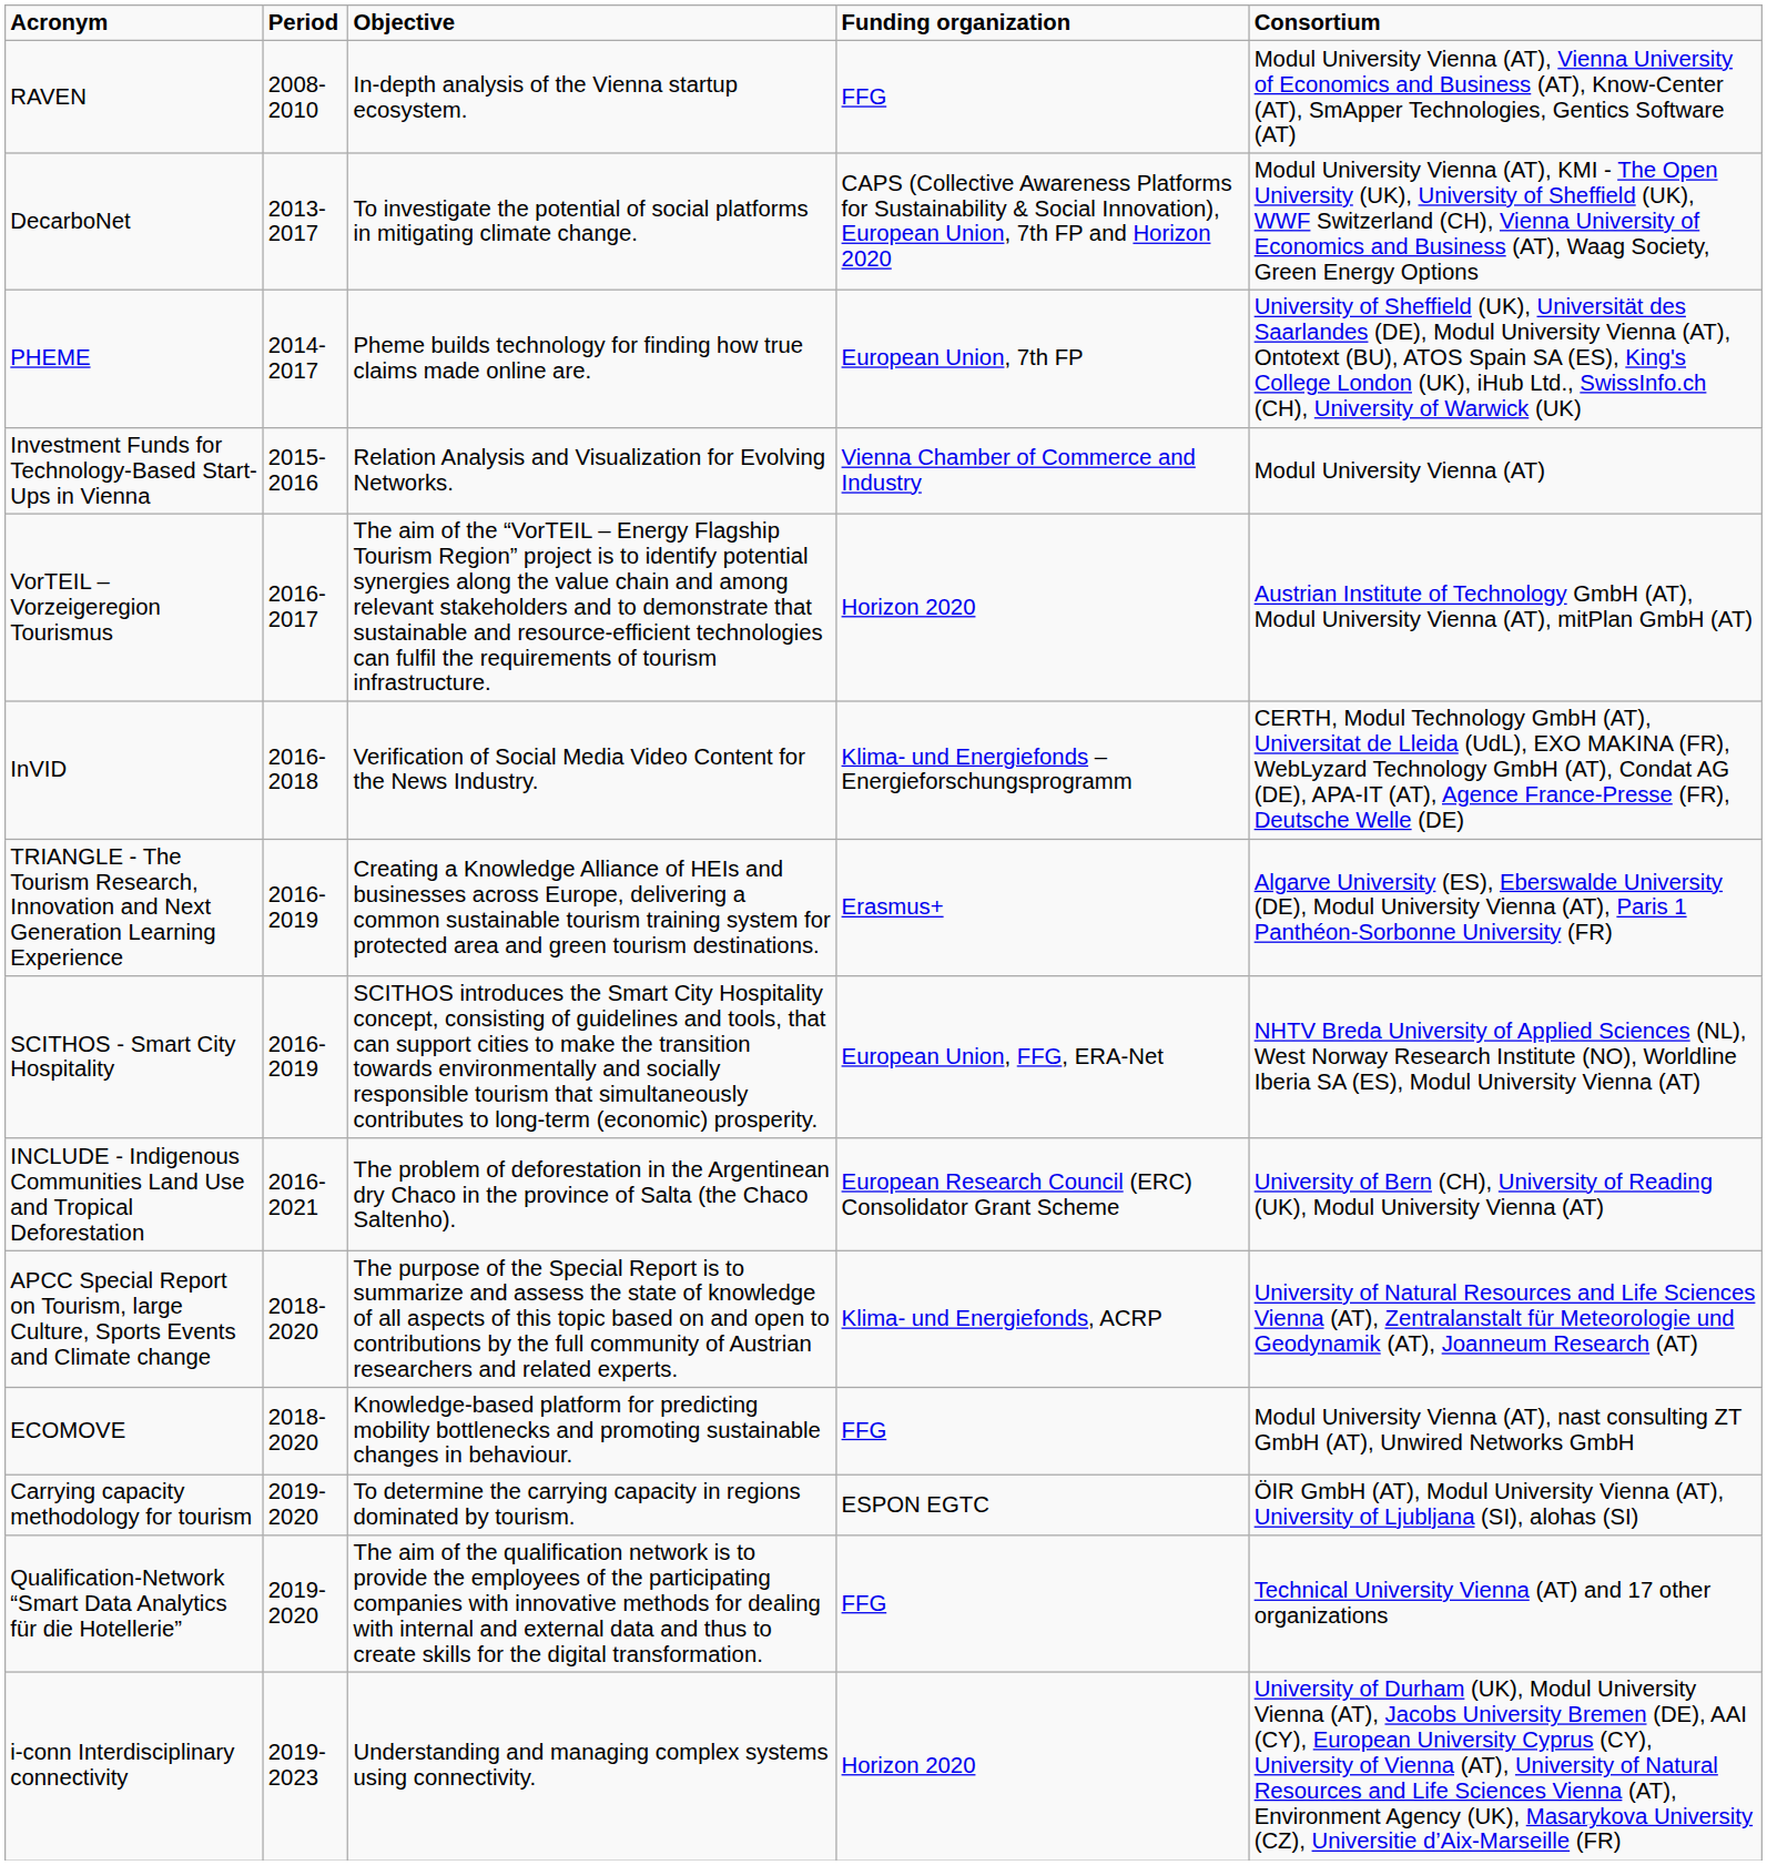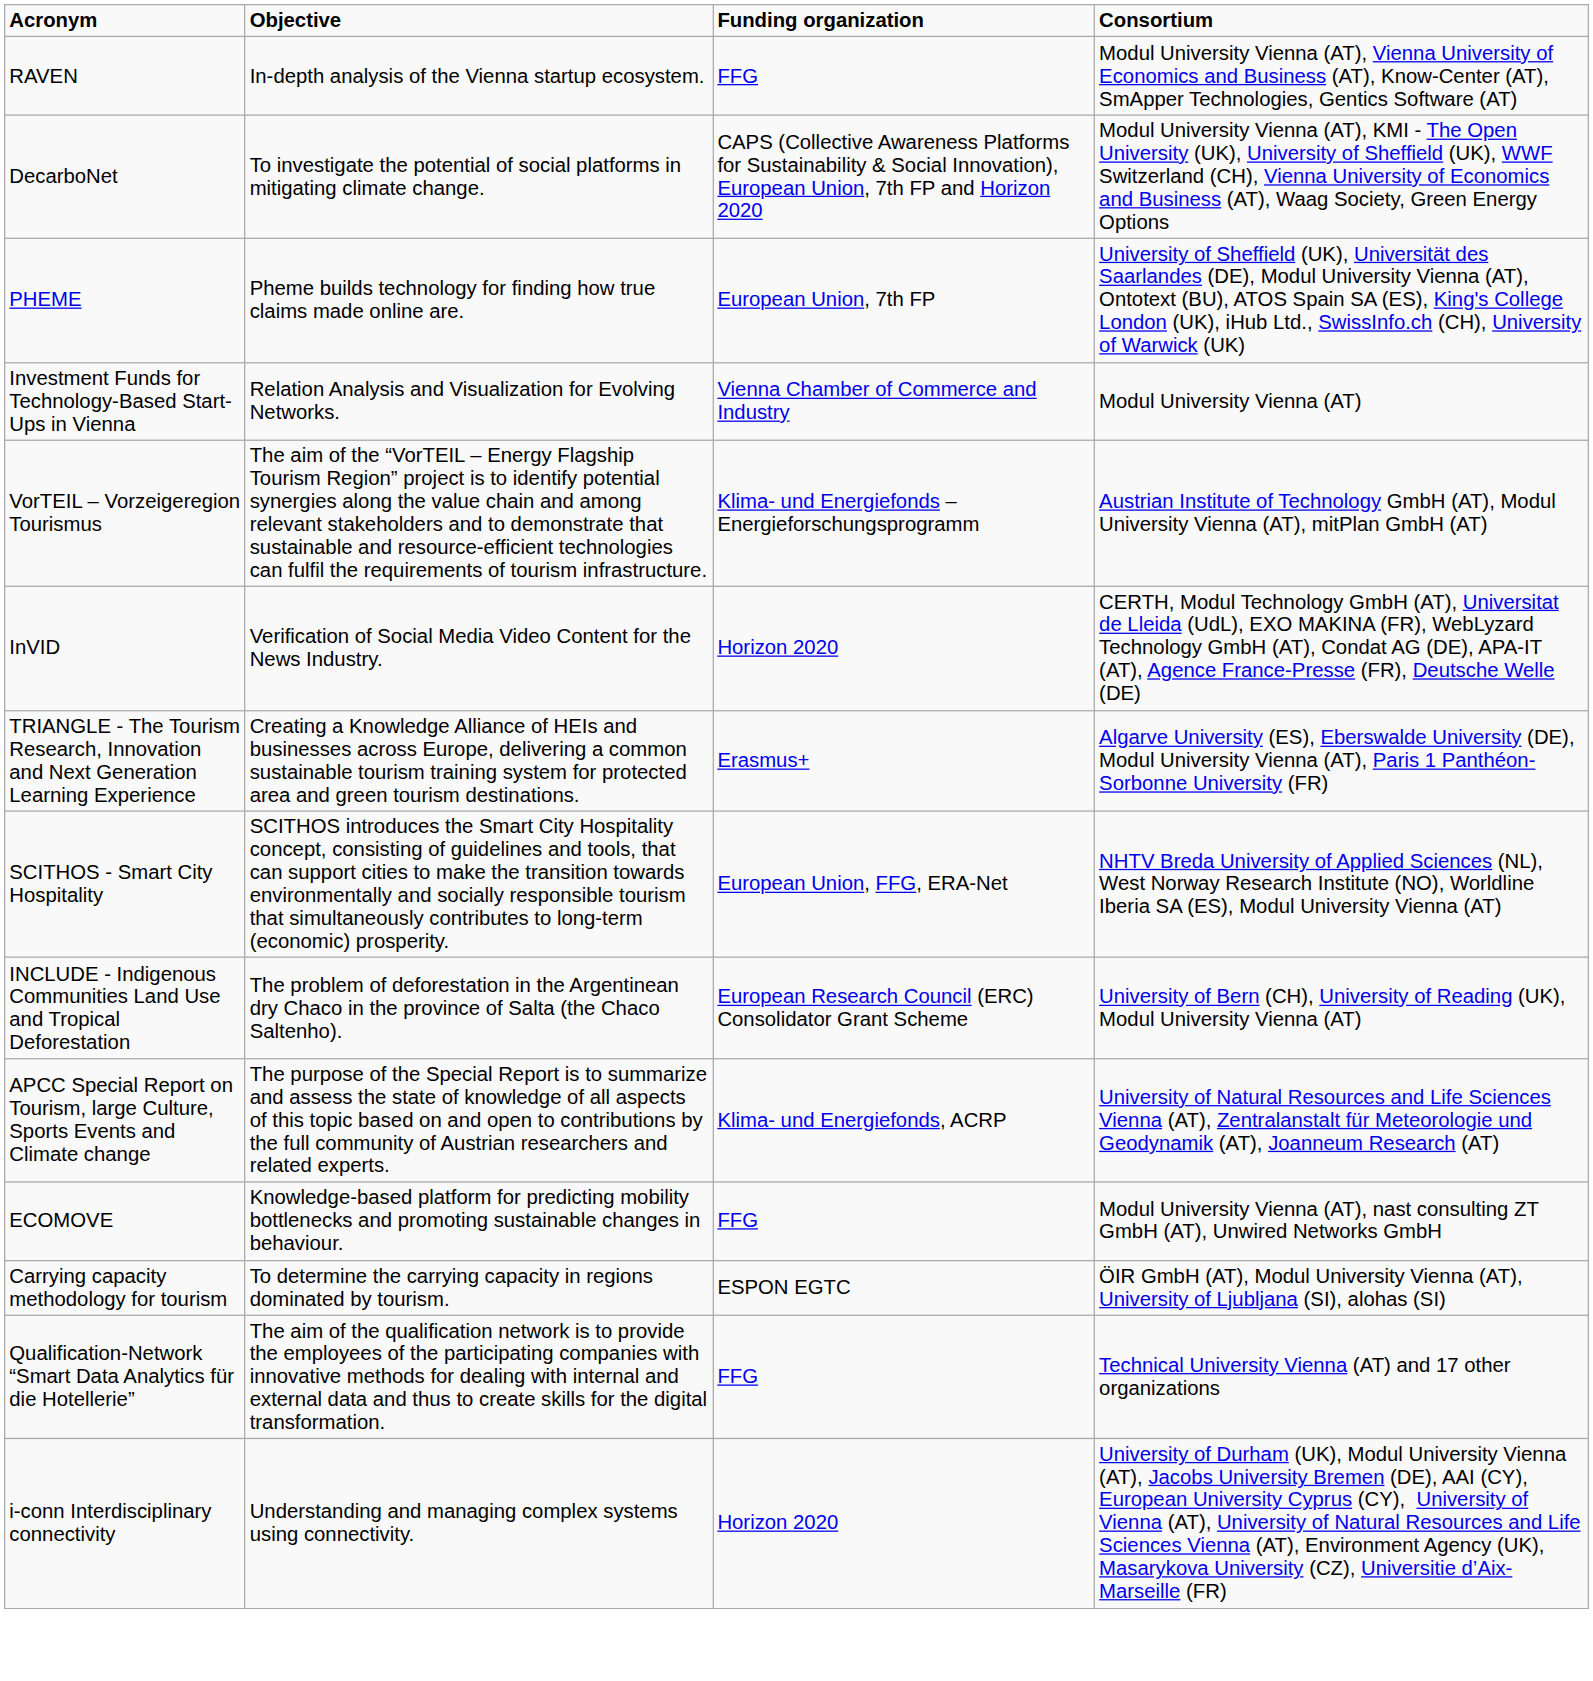- column: Period | 2008-2010 | 2013-2017 | 2014-2017 | 2015-2016 | 2016-2017 | 2016-2018 | 2016-2019 | 2016-2019 | 2016-2021 | 2018-2020 | 2018-2020 | 2019-2020 | 2019-2020 | 2019-2023
VorTEIL – Vorzeigeregion Tourismus | Funding organization: Horizon 2020 -> Klima- und Energiefonds – Energieforschungsprogramm
InVID | Funding organization: Klima- und Energiefonds – Energieforschungsprogramm -> Horizon 2020
